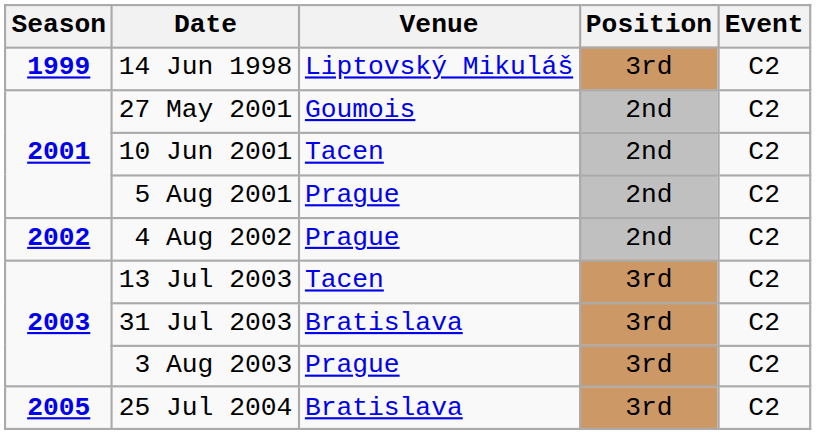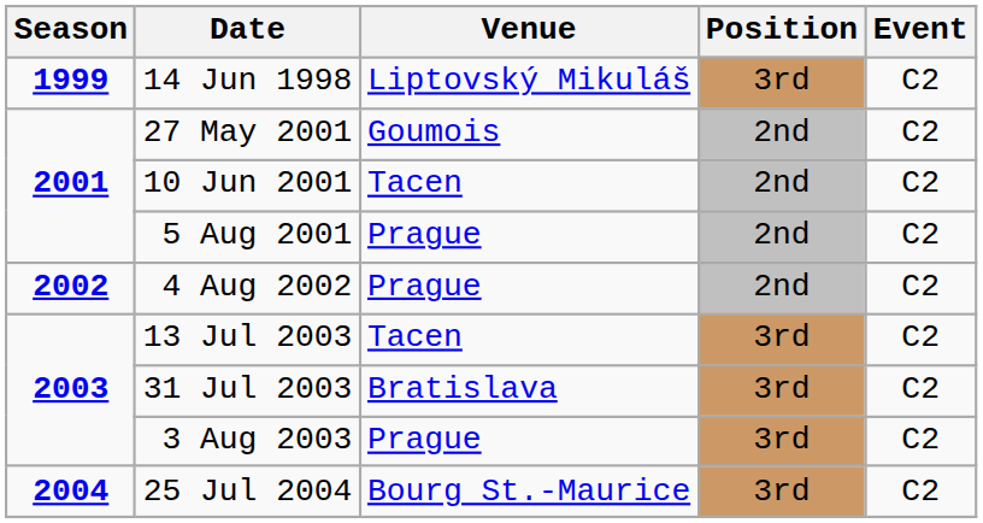25 Jul 2004 | Season: 2005 -> 2004
25 Jul 2004 | Venue: Bratislava -> Bourg St.-Maurice
